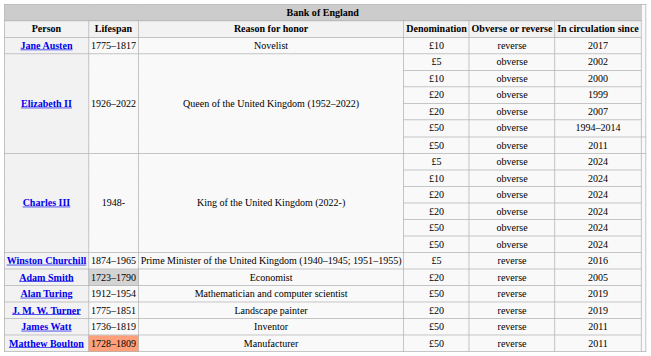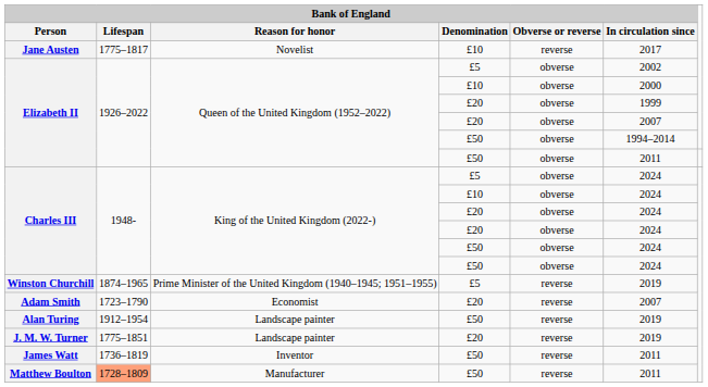Winston Churchill | Bank of England / In circulation since: 2016 -> 2019
Adam Smith | Bank of England / Lifespan: lightgrey background -> no background
Adam Smith | Bank of England / In circulation since: 2005 -> 2007
Alan Turing | Bank of England / Reason for honor: Mathematician and computer scientist -> Landscape painter
